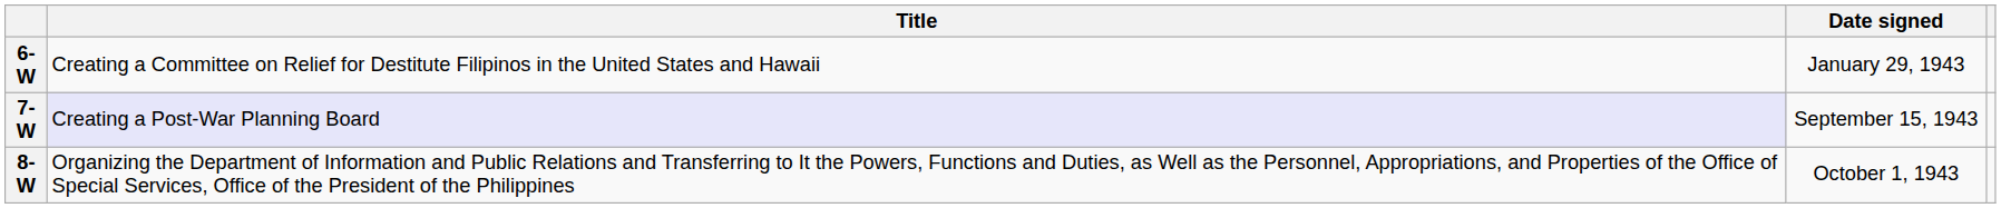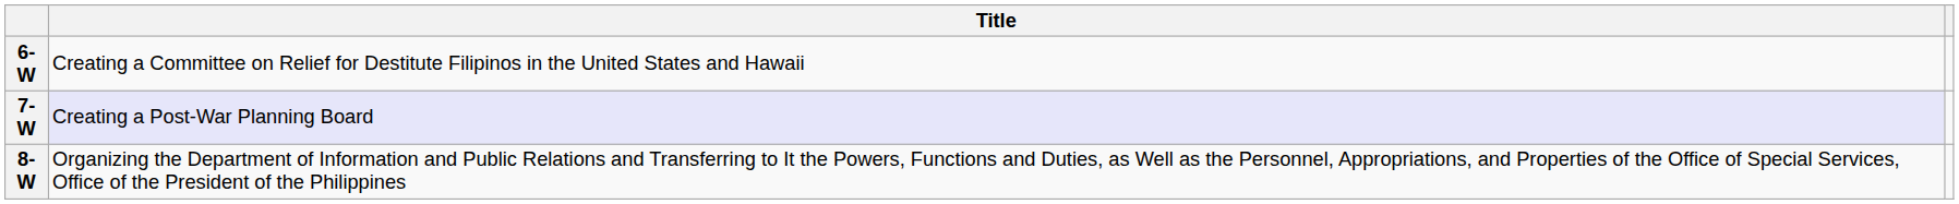- column: Date signed | January 29, 1943 | September 15, 1943 | October 1, 1943
